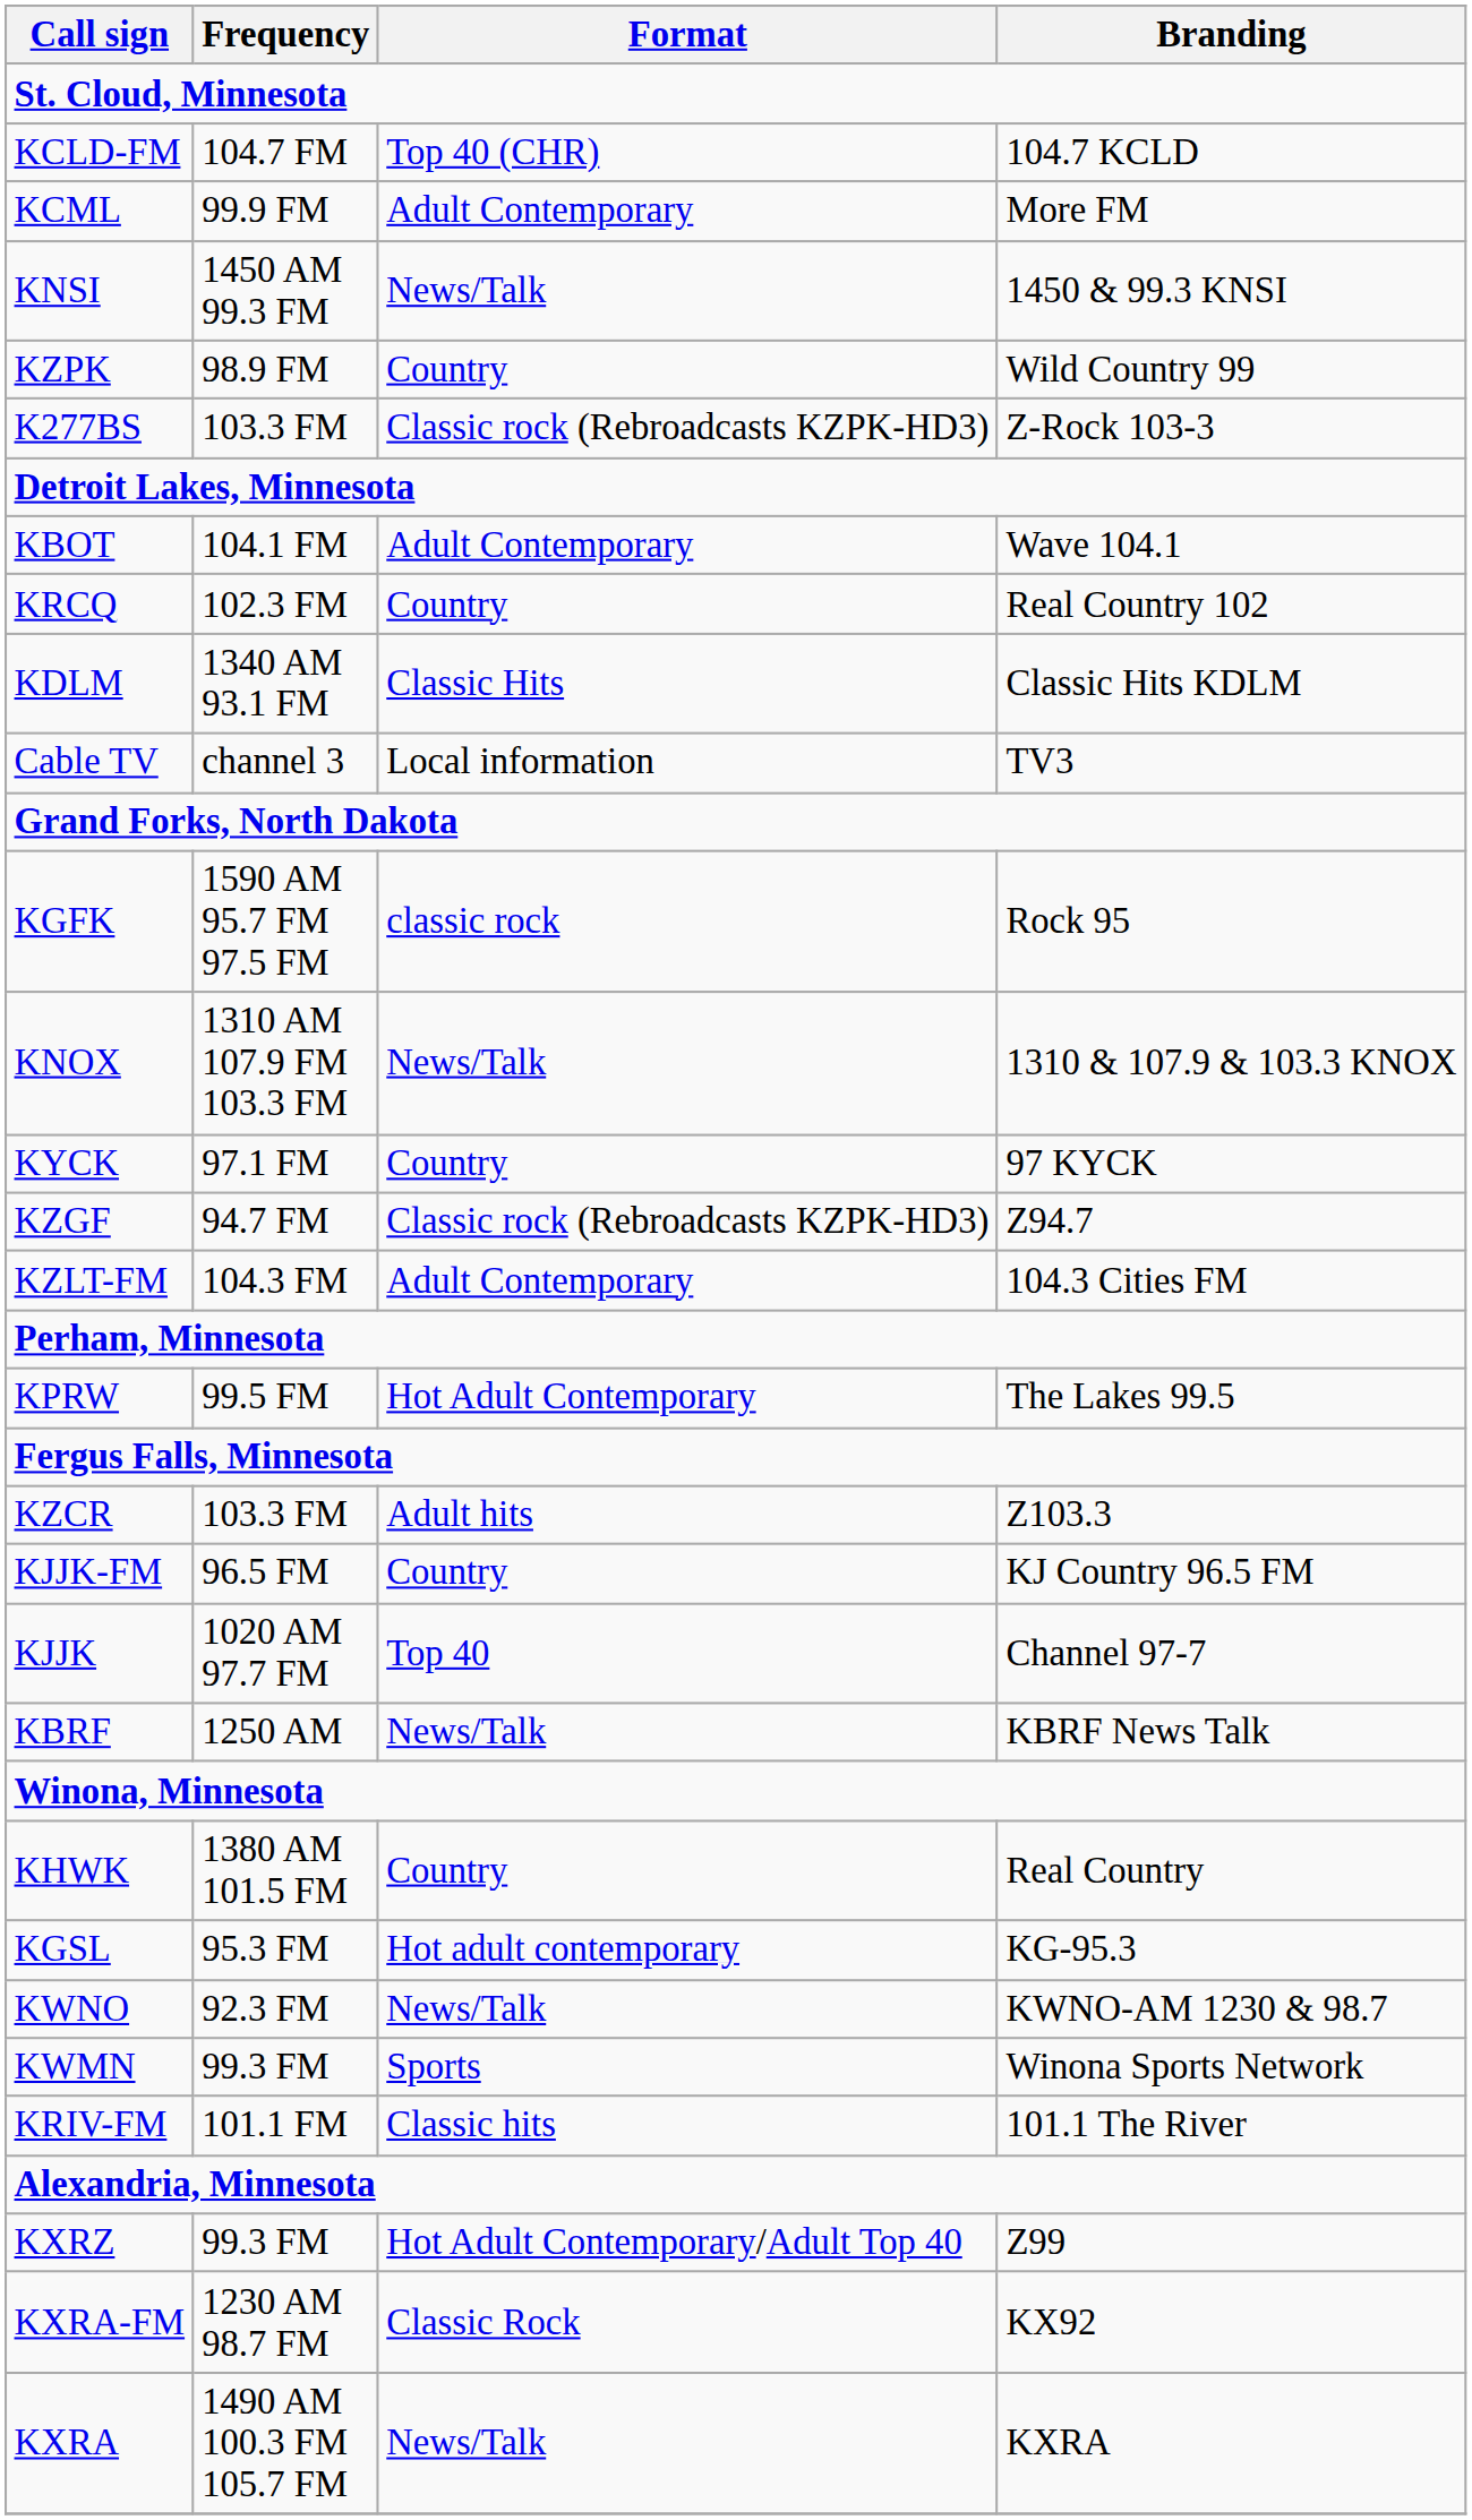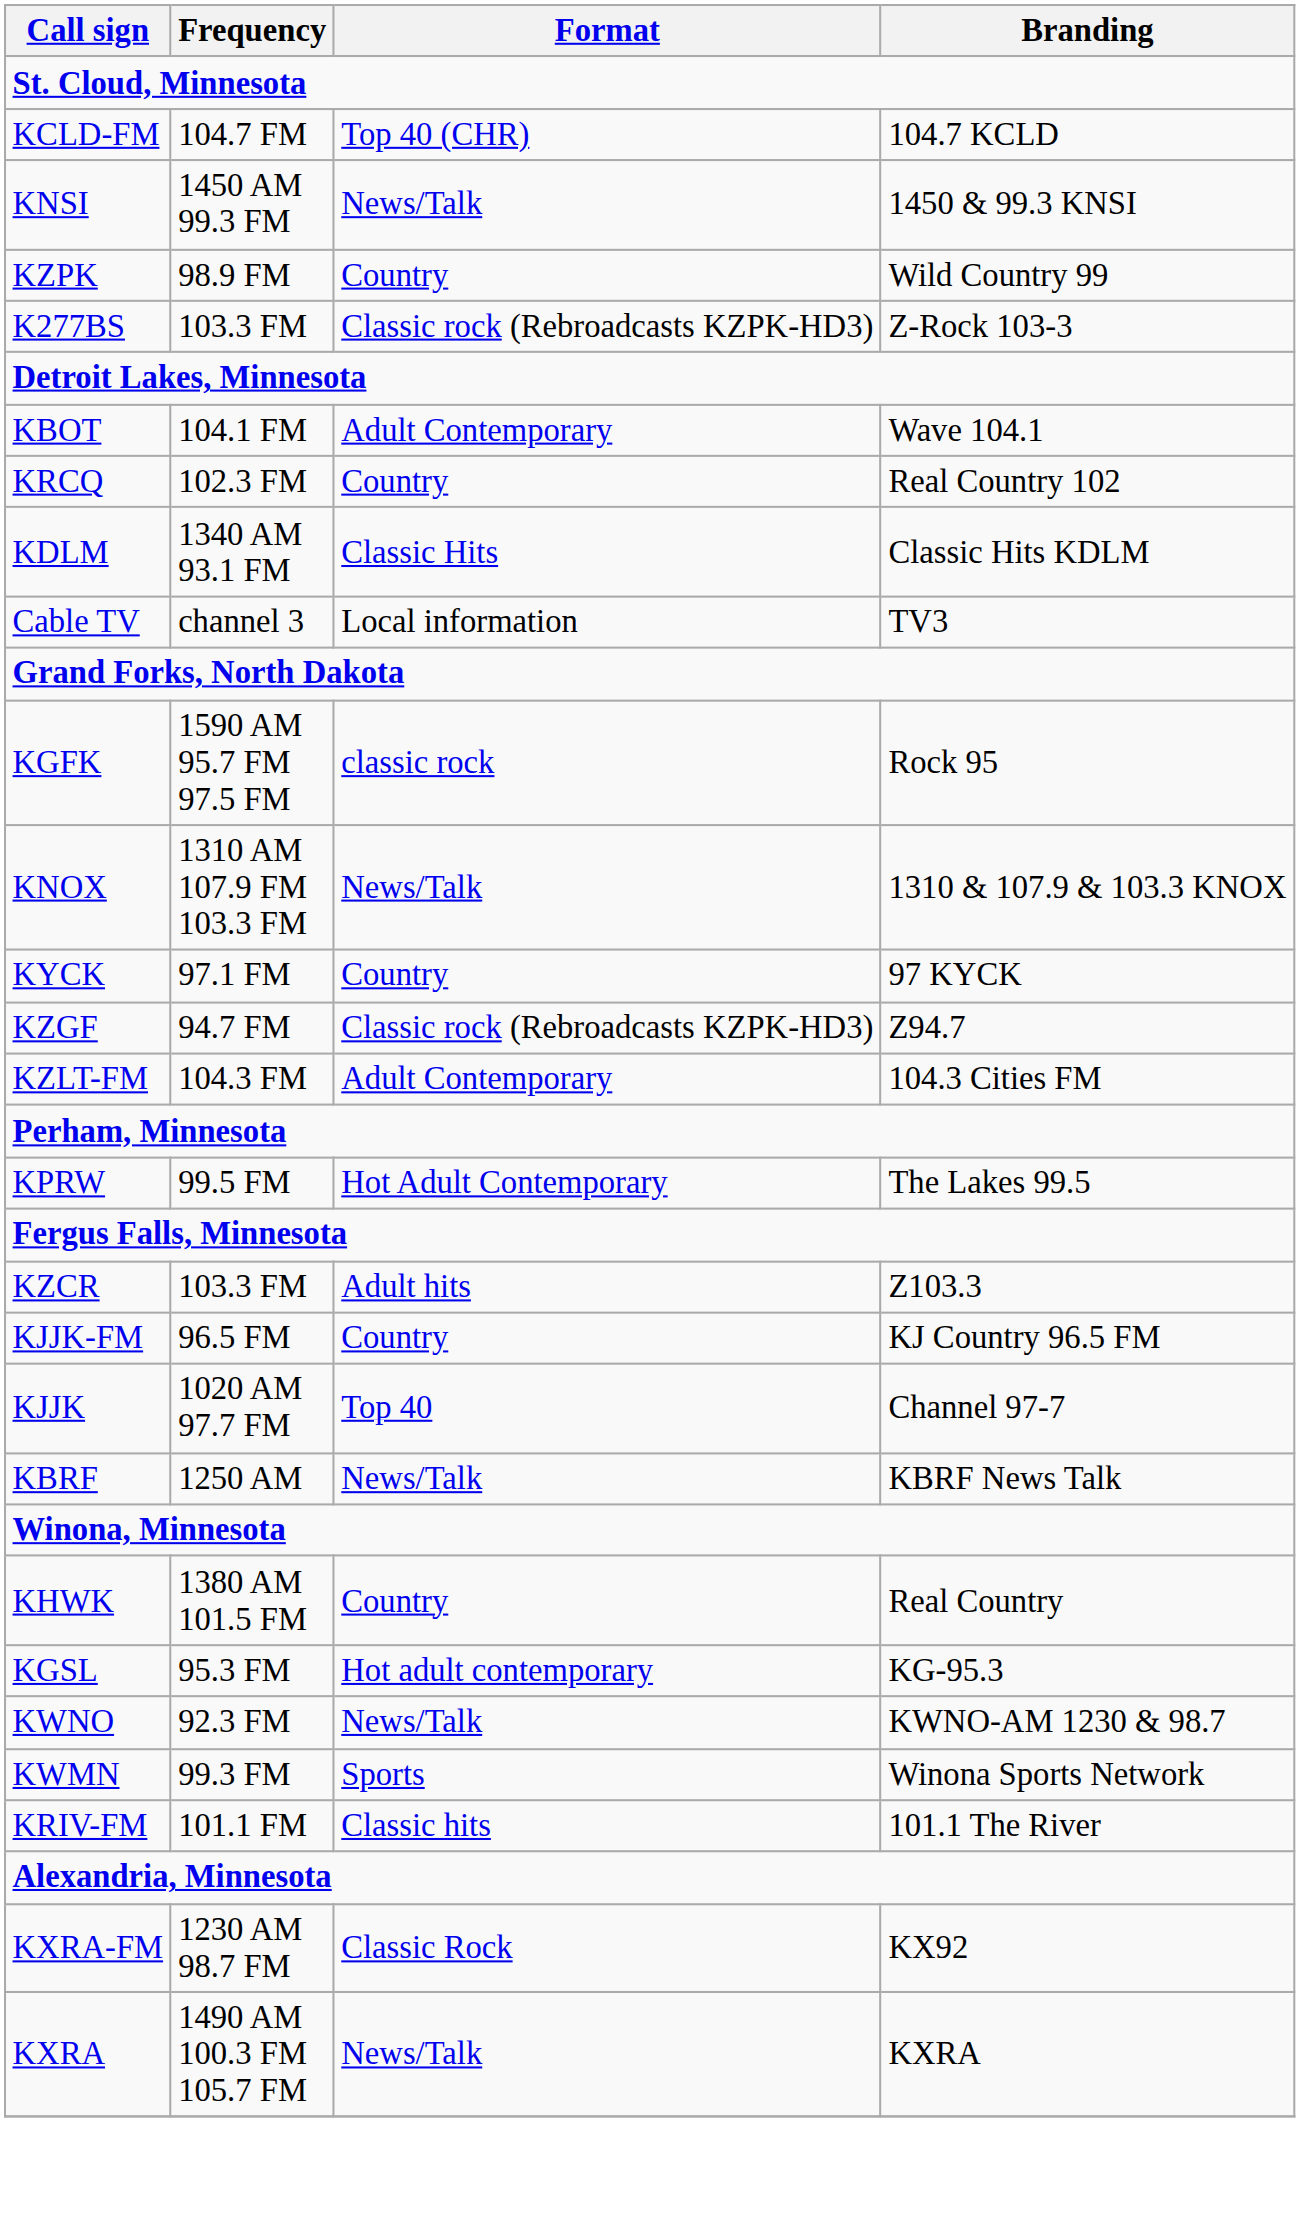- row: KCML | 99.9 FM | Adult Contemporary | More FM
- row: KXRZ | 99.3 FM | Hot Adult Contemporary/Adult Top 40 | Z99
